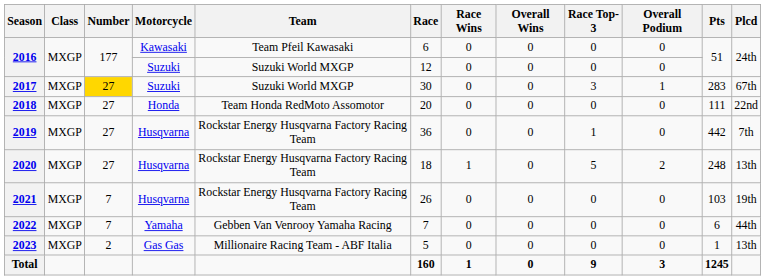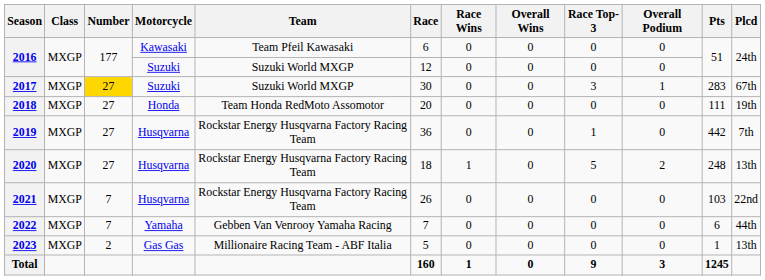2018 | Plcd: 22nd -> 19th
2021 | Plcd: 19th -> 22nd
